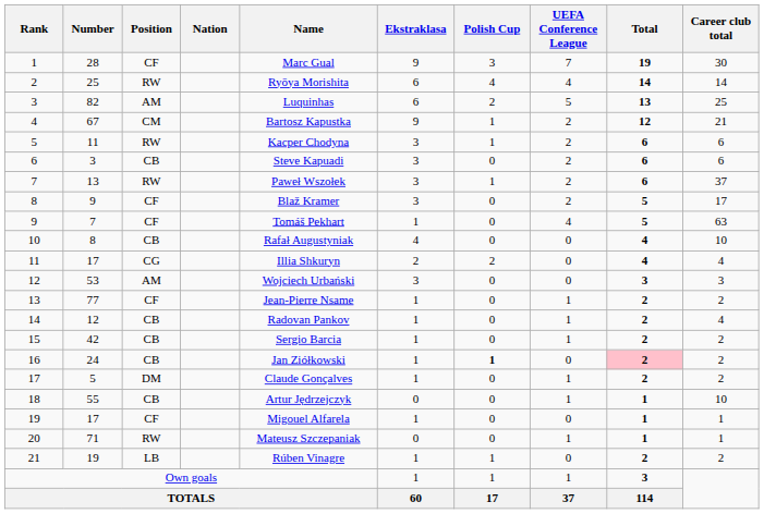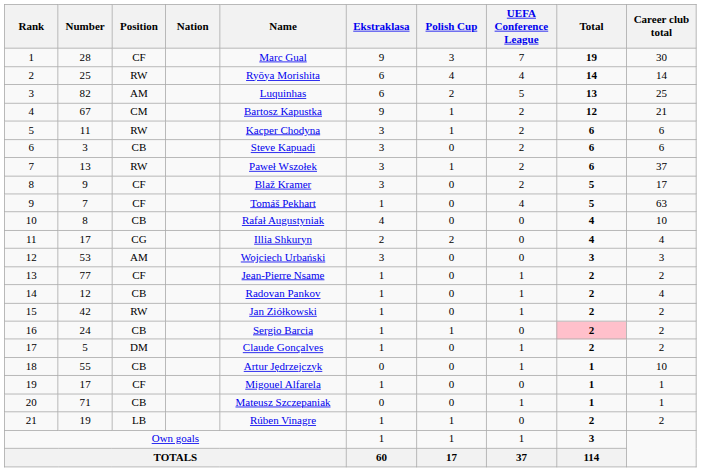15 | Position: CB -> RW
15 | Name: Sergio Barcia -> Jan Ziółkowski
16 | Name: Jan Ziółkowski -> Sergio Barcia
16 | Polish Cup: bold -> normal
20 | Position: RW -> CB
